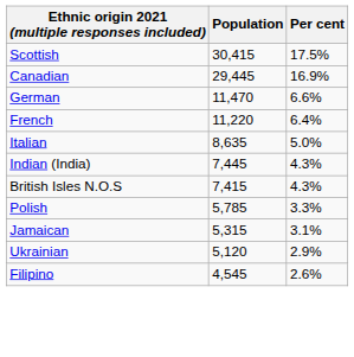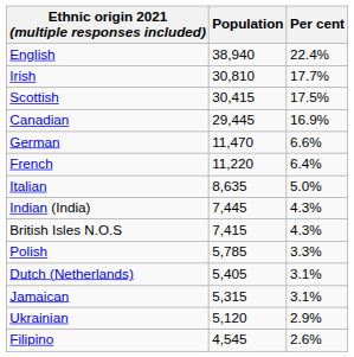+ row: English | 38,940 | 22.4%
+ row: Irish | 30,810 | 17.7%
+ row: Dutch (Netherlands) | 5,405 | 3.1%
